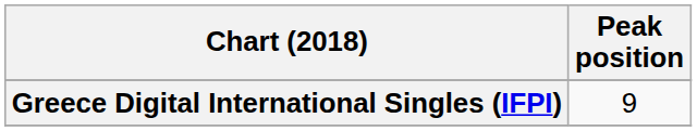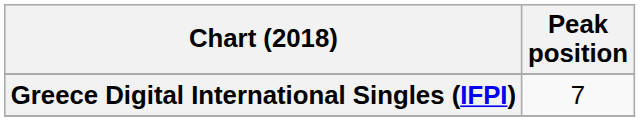Greece Digital International Singles (IFPI) | Peak position: 9 -> 7
